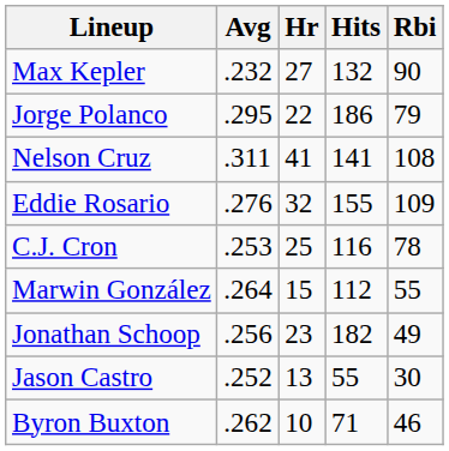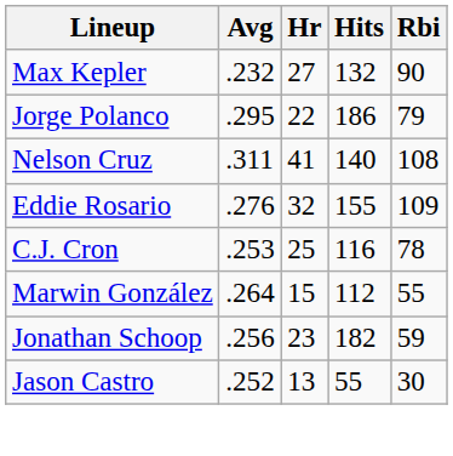Nelson Cruz | Hits: 141 -> 140
Jonathan Schoop | Rbi: 49 -> 59
- row: Byron Buxton | .262 | 10 | 71 | 46
